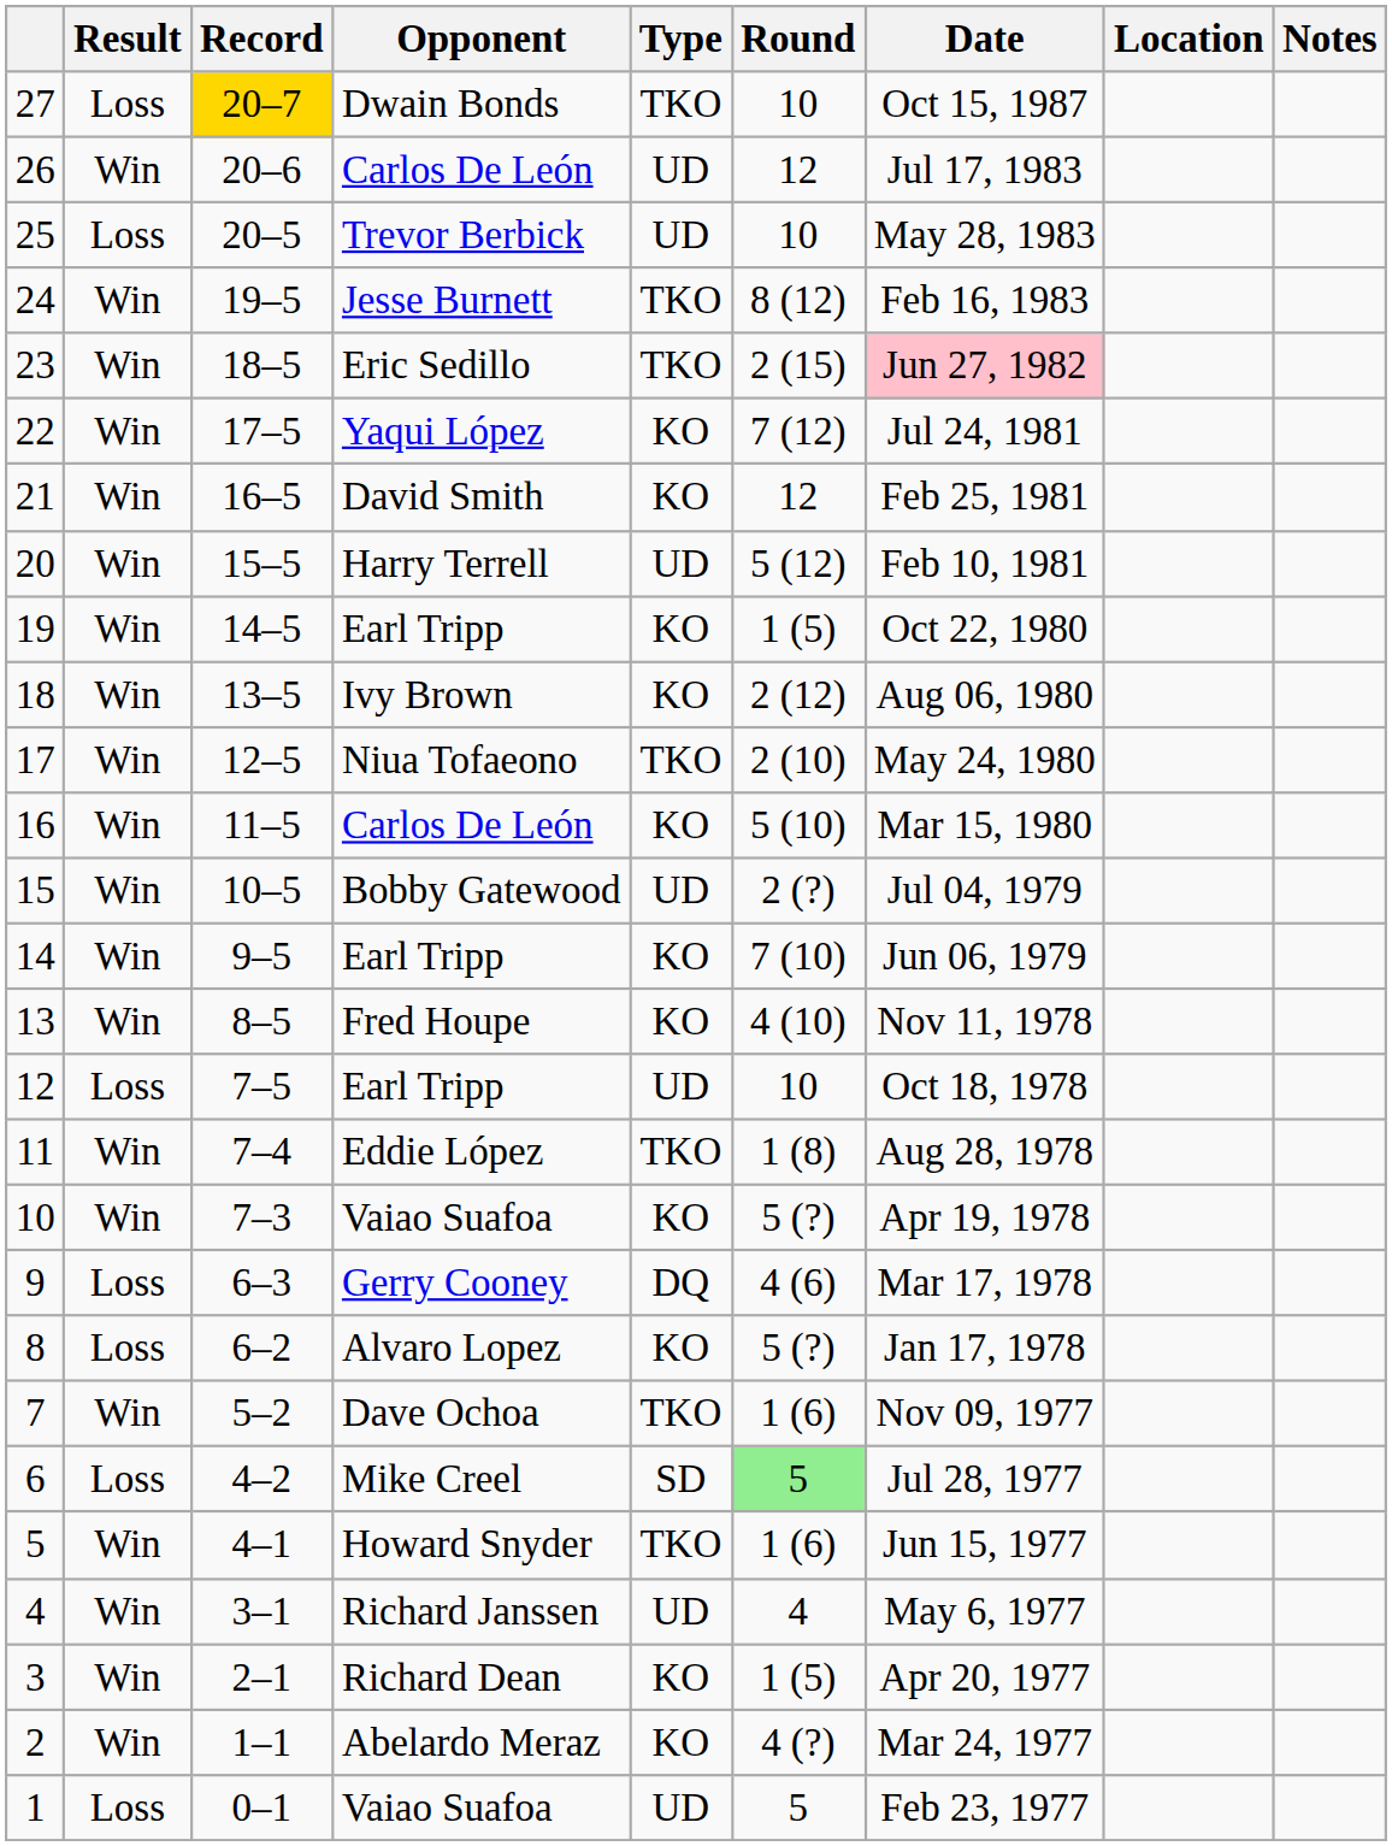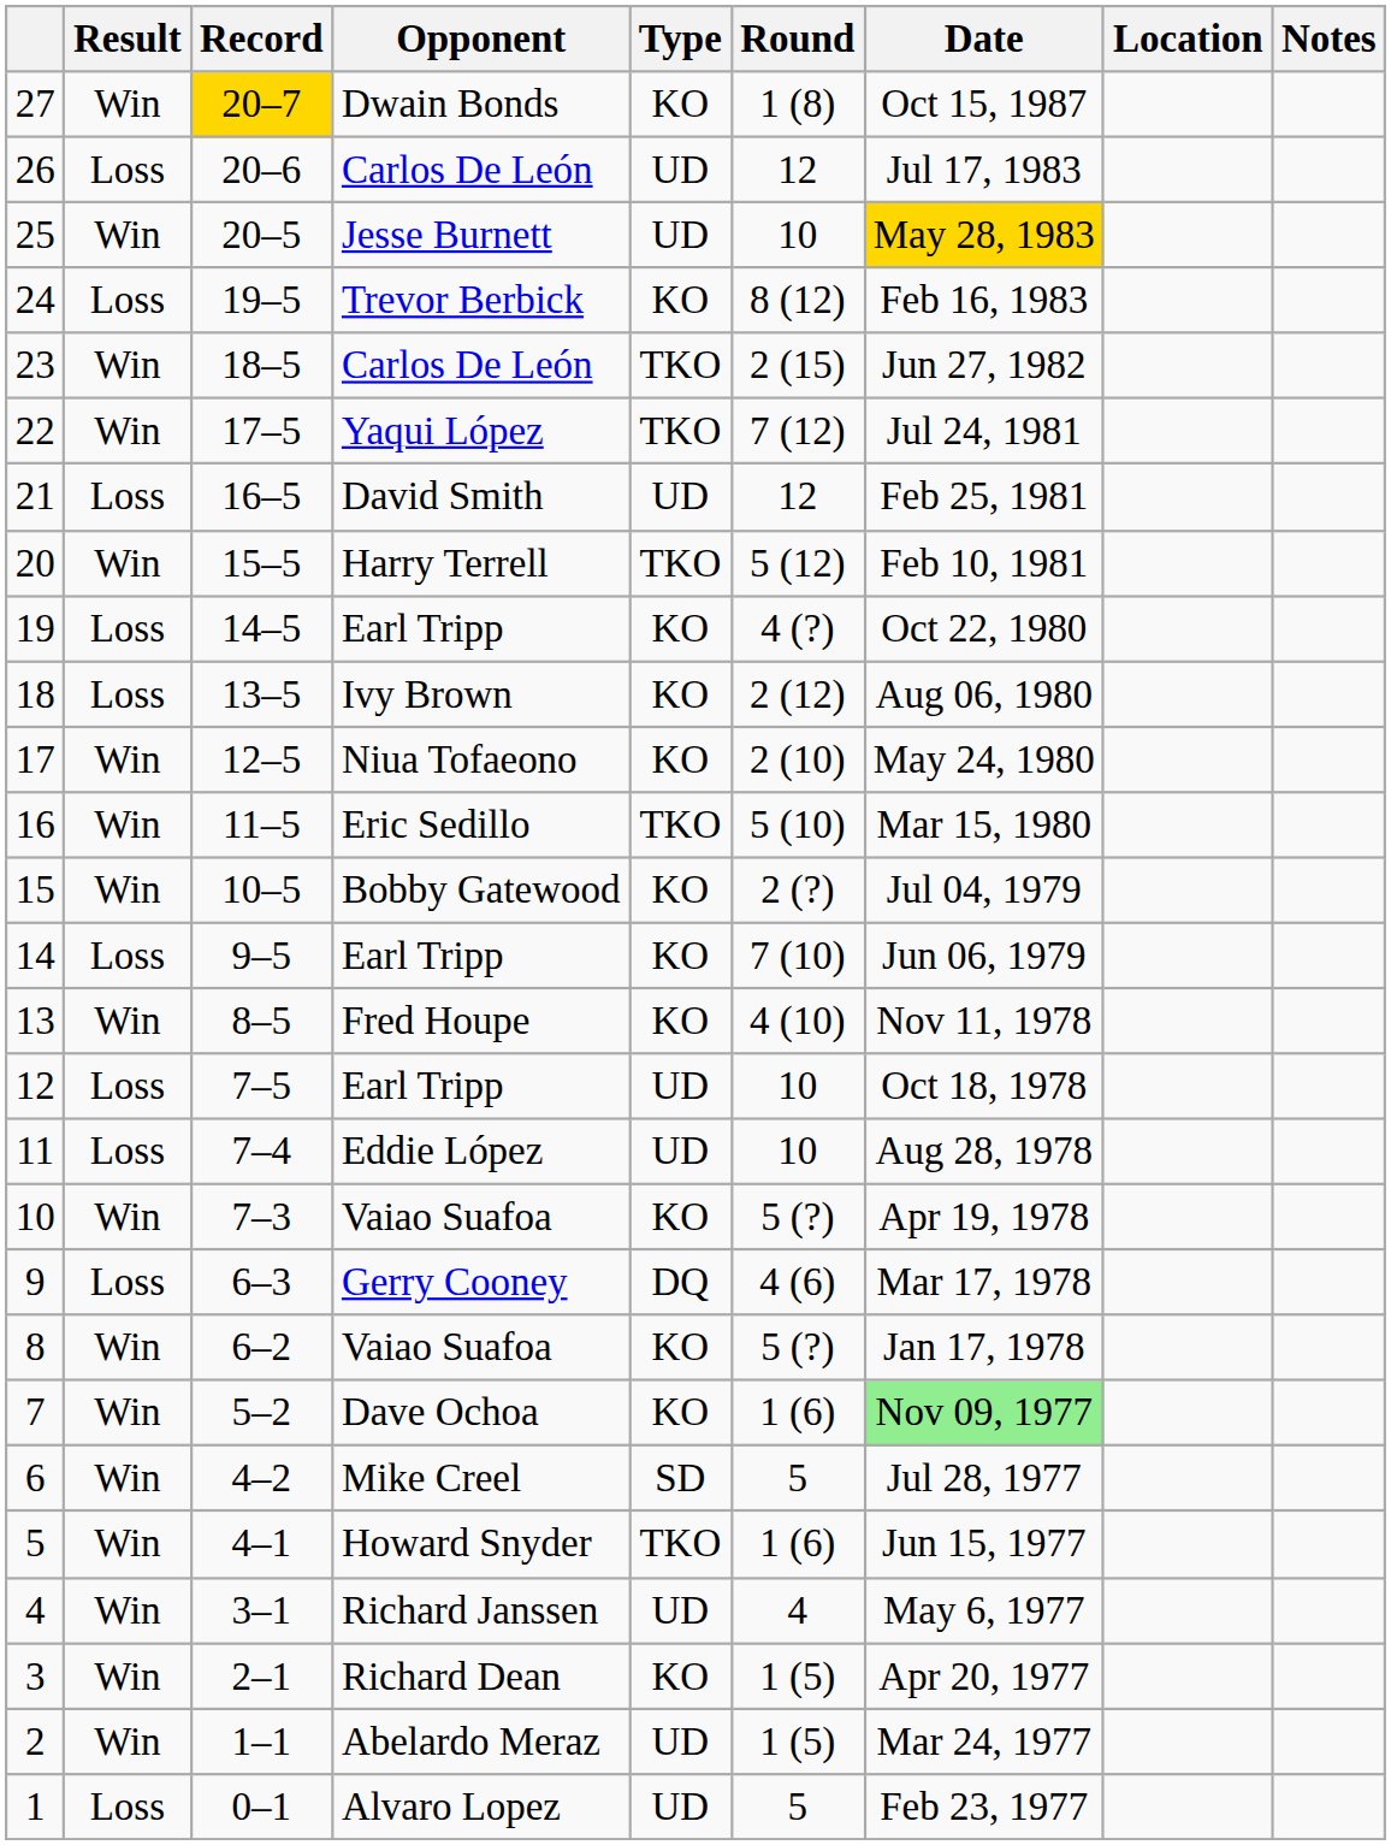27 | Result: Loss -> Win
27 | Type: TKO -> KO
27 | Round: 10 -> 1 (8)
26 | Result: Win -> Loss
25 | Result: Loss -> Win
25 | Opponent: Trevor Berbick -> Jesse Burnett
25 | Date: no background -> gold background
24 | Result: Win -> Loss
24 | Opponent: Jesse Burnett -> Trevor Berbick
24 | Type: TKO -> KO
23 | Opponent: Eric Sedillo -> Carlos De León
23 | Date: pink background -> no background
22 | Type: KO -> TKO
21 | Result: Win -> Loss
21 | Type: KO -> UD
20 | Type: UD -> TKO
19 | Result: Win -> Loss
19 | Round: 1 (5) -> 4 (?)
18 | Result: Win -> Loss
17 | Type: TKO -> KO
16 | Opponent: Carlos De León -> Eric Sedillo
16 | Type: KO -> TKO
15 | Type: UD -> KO
14 | Result: Win -> Loss
11 | Result: Win -> Loss
11 | Type: TKO -> UD
11 | Round: 1 (8) -> 10
8 | Result: Loss -> Win
8 | Opponent: Alvaro Lopez -> Vaiao Suafoa
7 | Type: TKO -> KO
7 | Date: no background -> lightgreen background
6 | Result: Loss -> Win
6 | Round: lightgreen background -> no background
2 | Type: KO -> UD
2 | Round: 4 (?) -> 1 (5)
1 | Opponent: Vaiao Suafoa -> Alvaro Lopez
